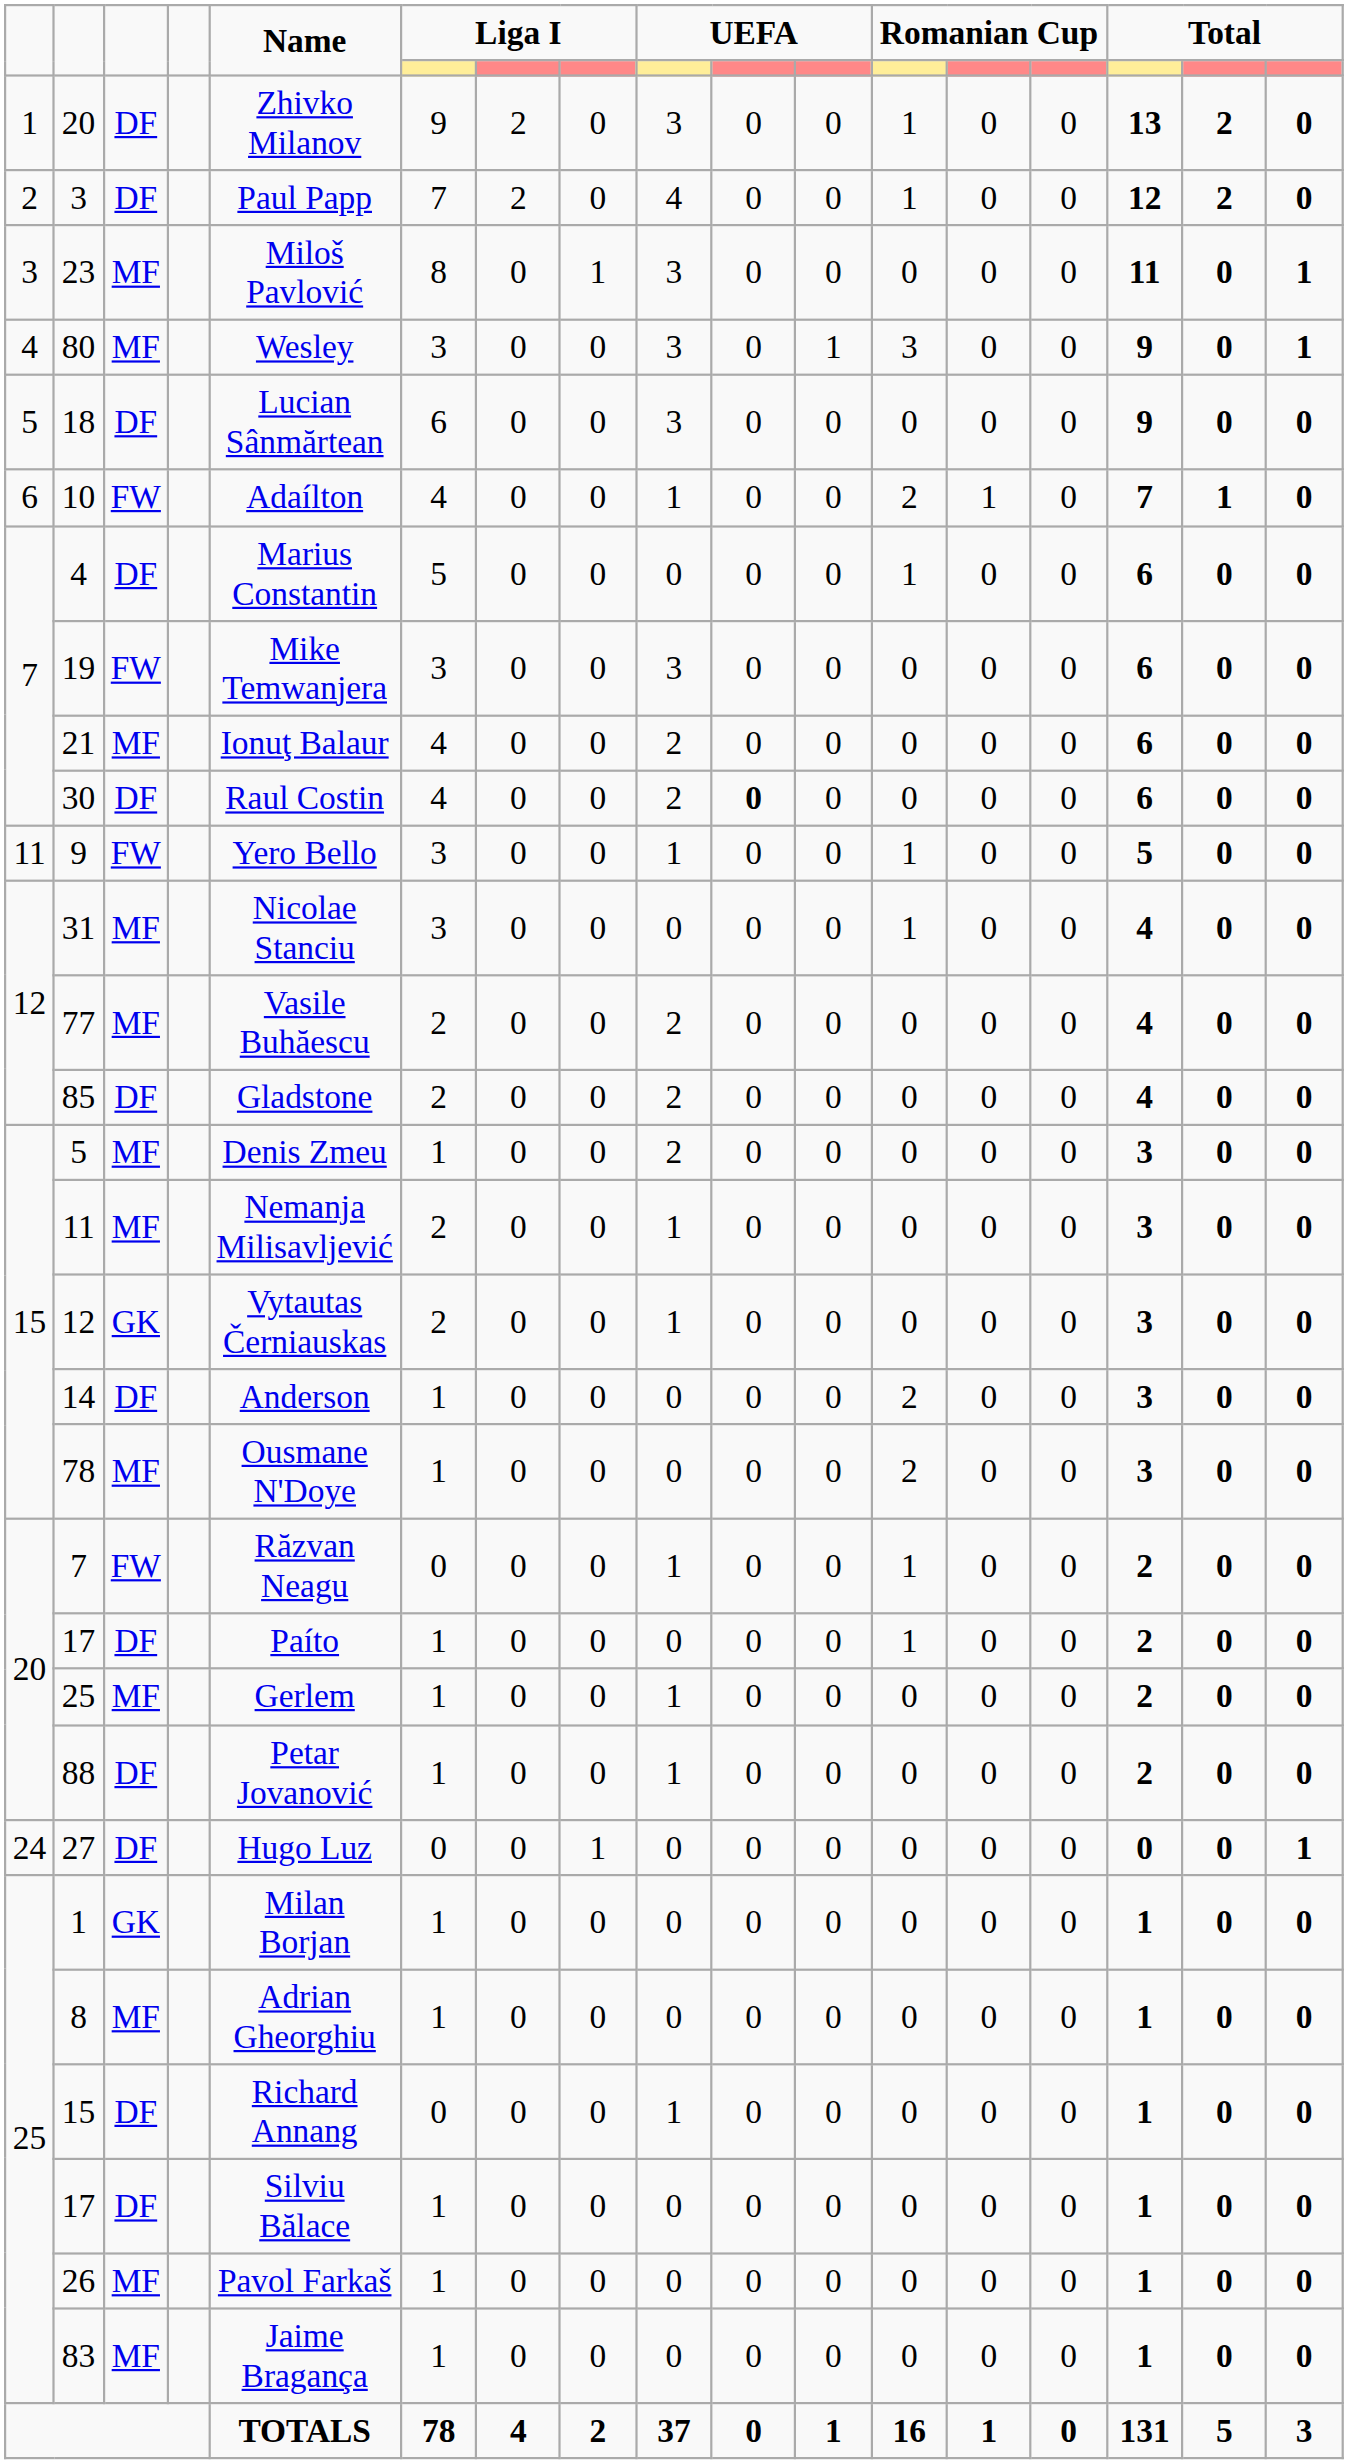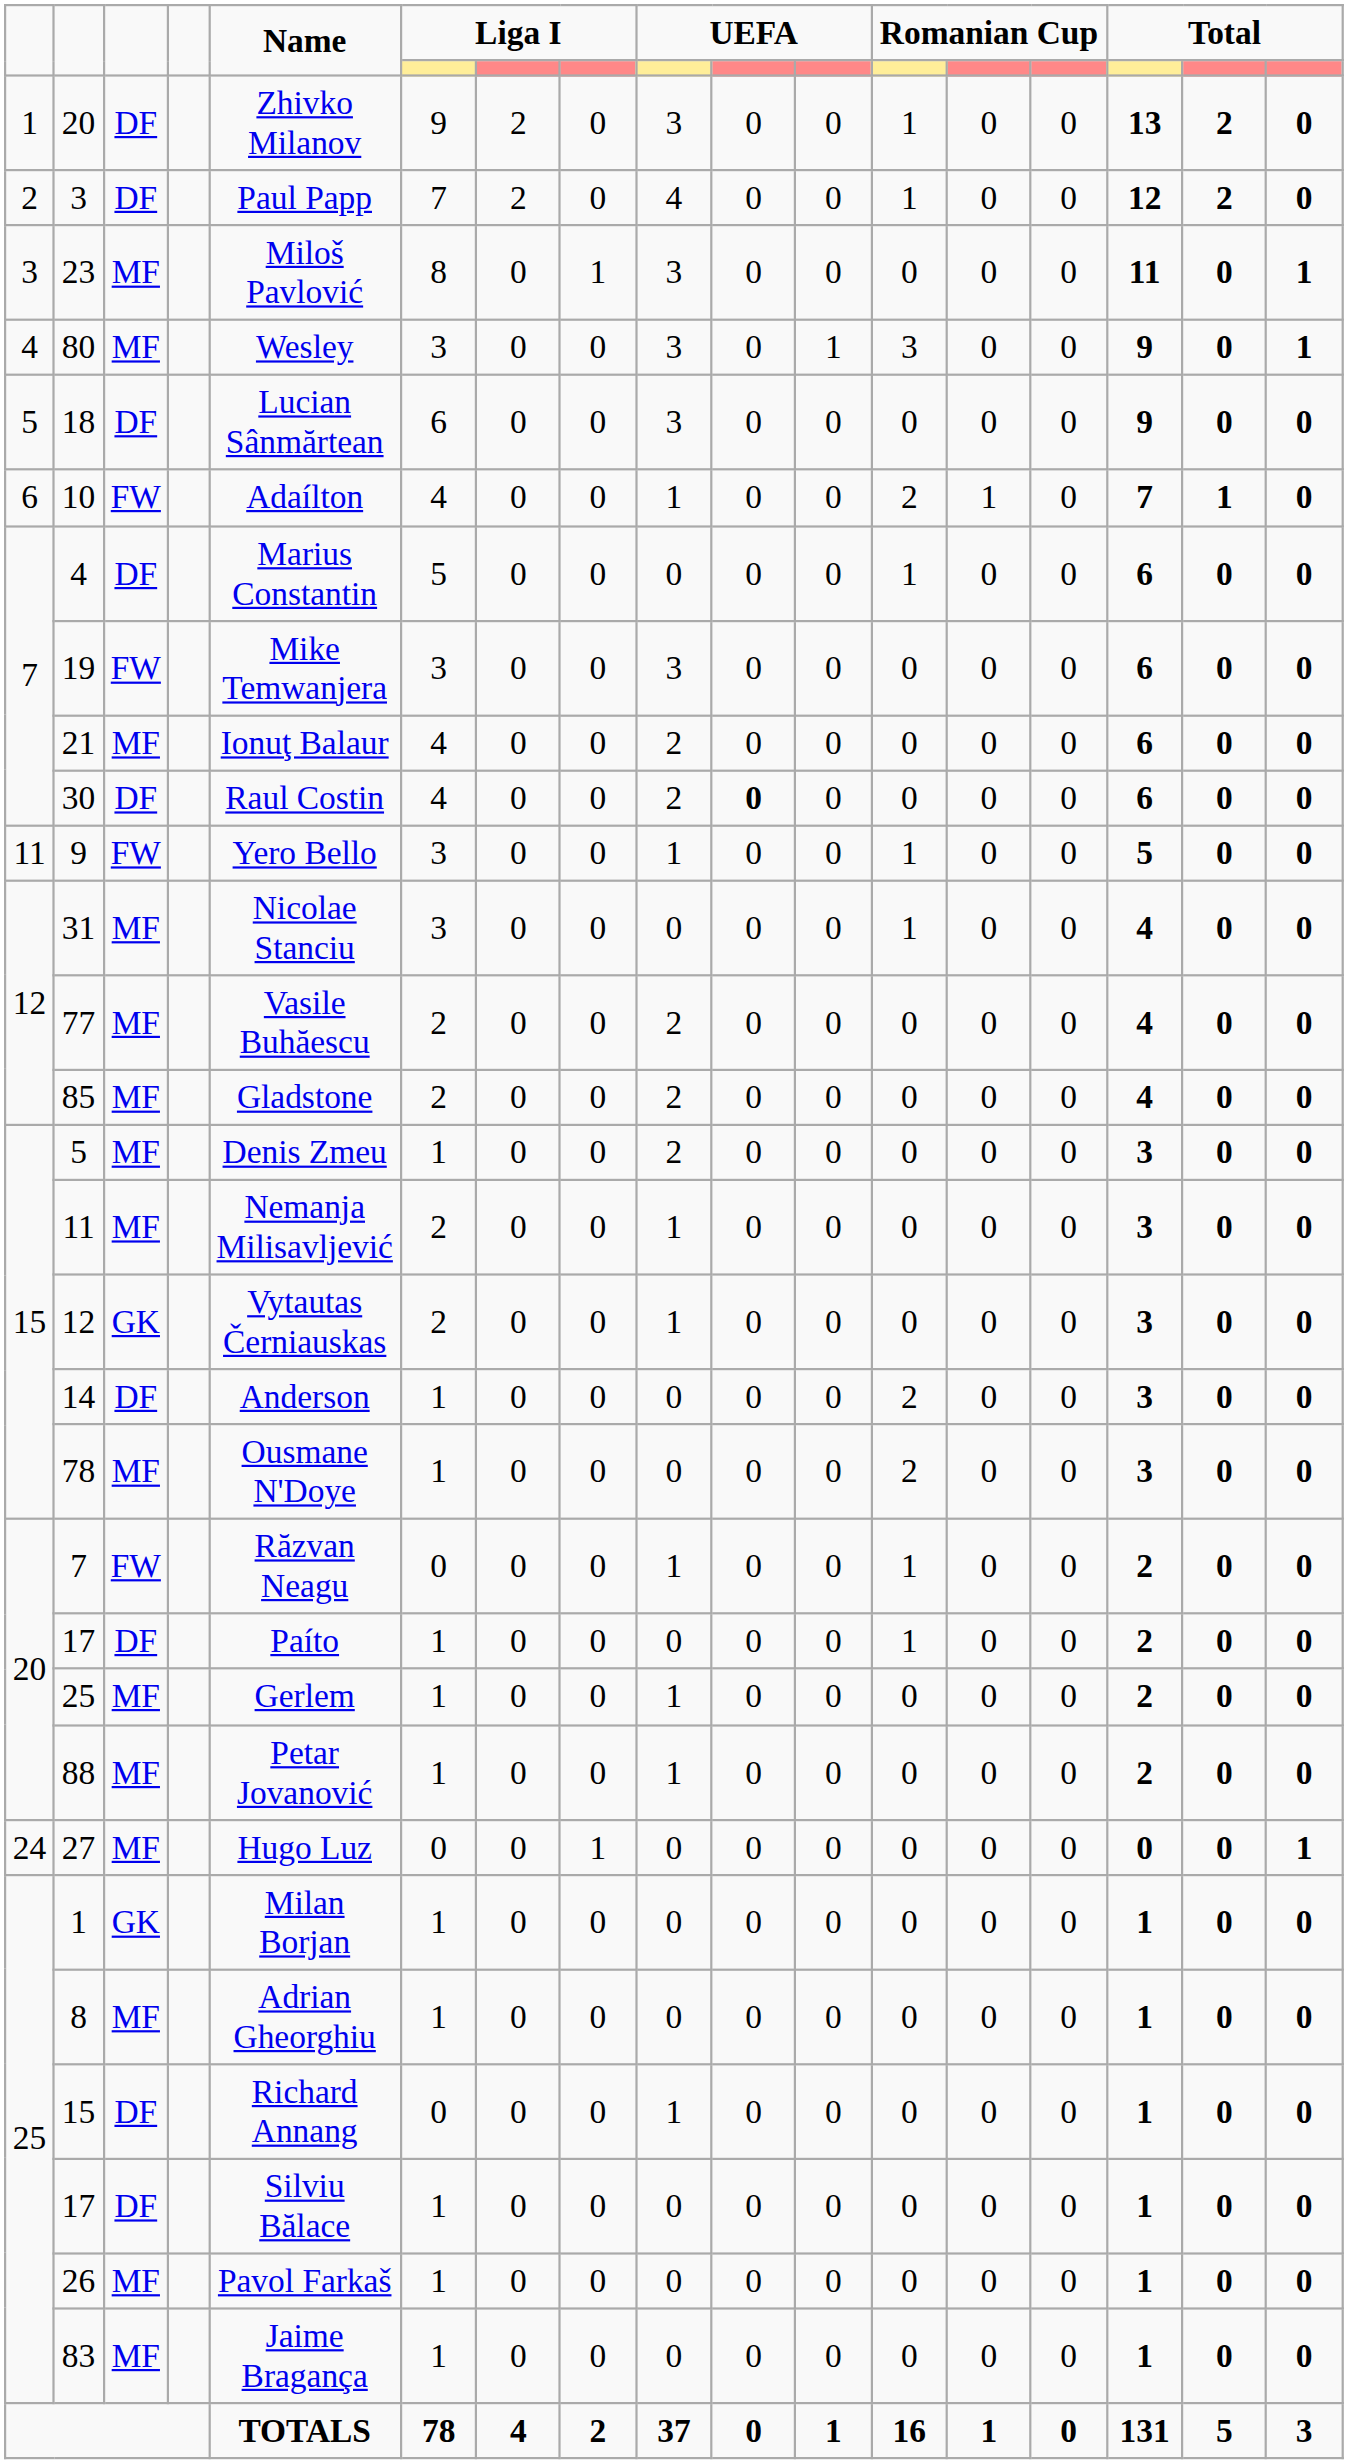85 | column 3: DF -> MF
88 | column 3: DF -> MF
27 | column 3: DF -> MF
